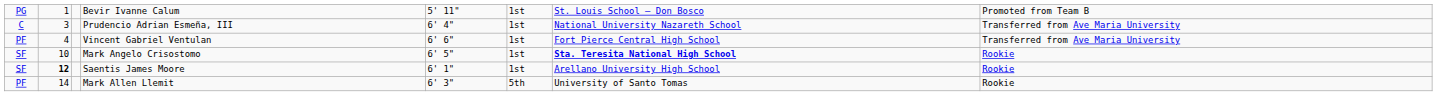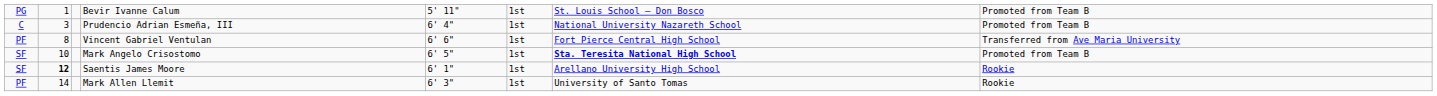Prudencio Adrian Esmeña, III | column 8: Transferred from Ave Maria University -> Promoted from Team B
Vincent Gabriel Ventulan | column 2: 4 -> 8
Mark Angelo Crisostomo | column 8: Rookie -> Promoted from Team B
Mark Allen Llemit | column 6: 5th -> 1st
